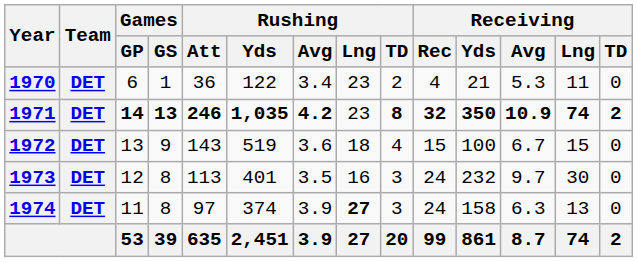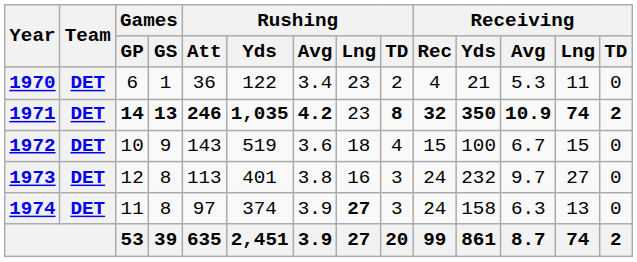1972 | Games / GP: 13 -> 10
1973 | Rushing / Avg: 3.5 -> 3.8
1973 | Receiving / Lng: 30 -> 27
